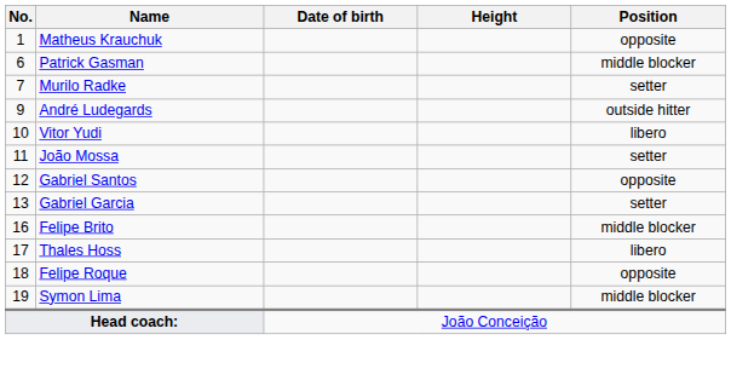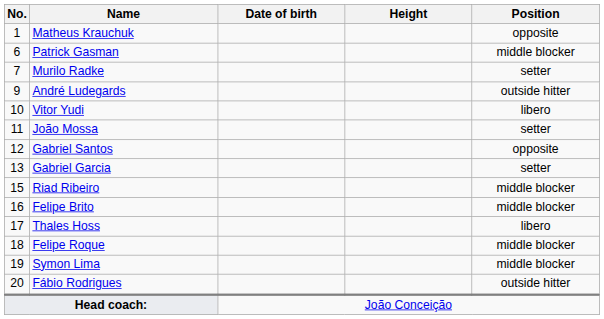+ row: 15 | Riad Ribeiro | middle blocker
Felipe Roque | Position: opposite -> middle blocker
+ row: 20 | Fábio Rodrigues | outside hitter
